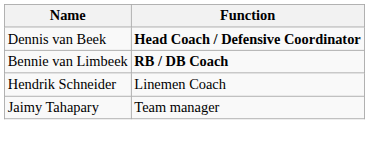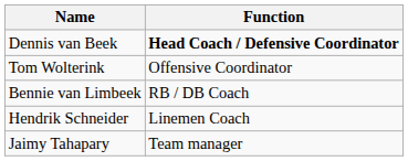+ row: Tom Wolterink | Offensive Coordinator
Bennie van Limbeek | Function: bold -> normal
